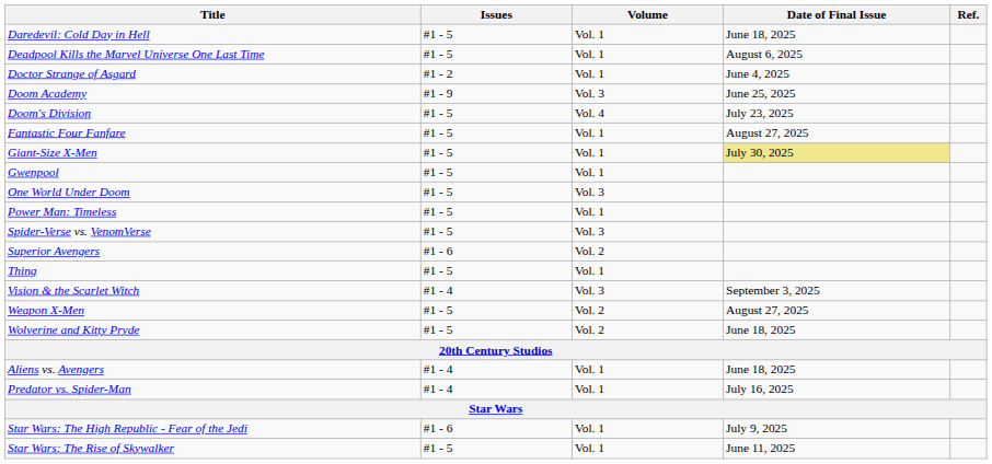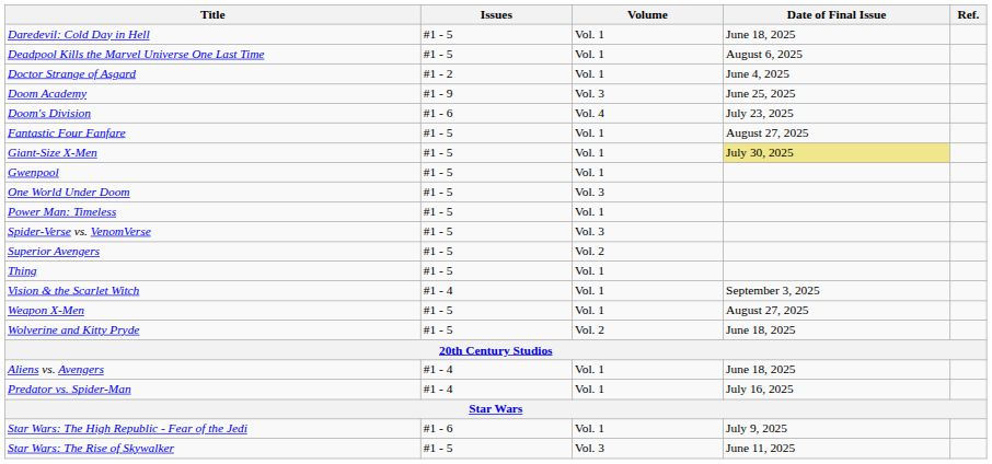Doom's Division | Issues: #1 - 5 -> #1 - 6
Superior Avengers | Issues: #1 - 6 -> #1 - 5
Vision & the Scarlet Witch | Volume: Vol. 3 -> Vol. 1
Weapon X-Men | Volume: Vol. 2 -> Vol. 1
Star Wars: The Rise of Skywalker | Volume: Vol. 1 -> Vol. 3
